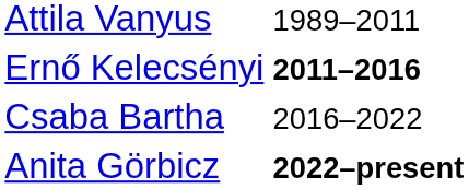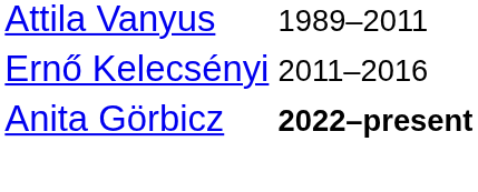Ernő Kelecsényi | column 3: bold -> normal
- row: Csaba Bartha | 2016–2022
